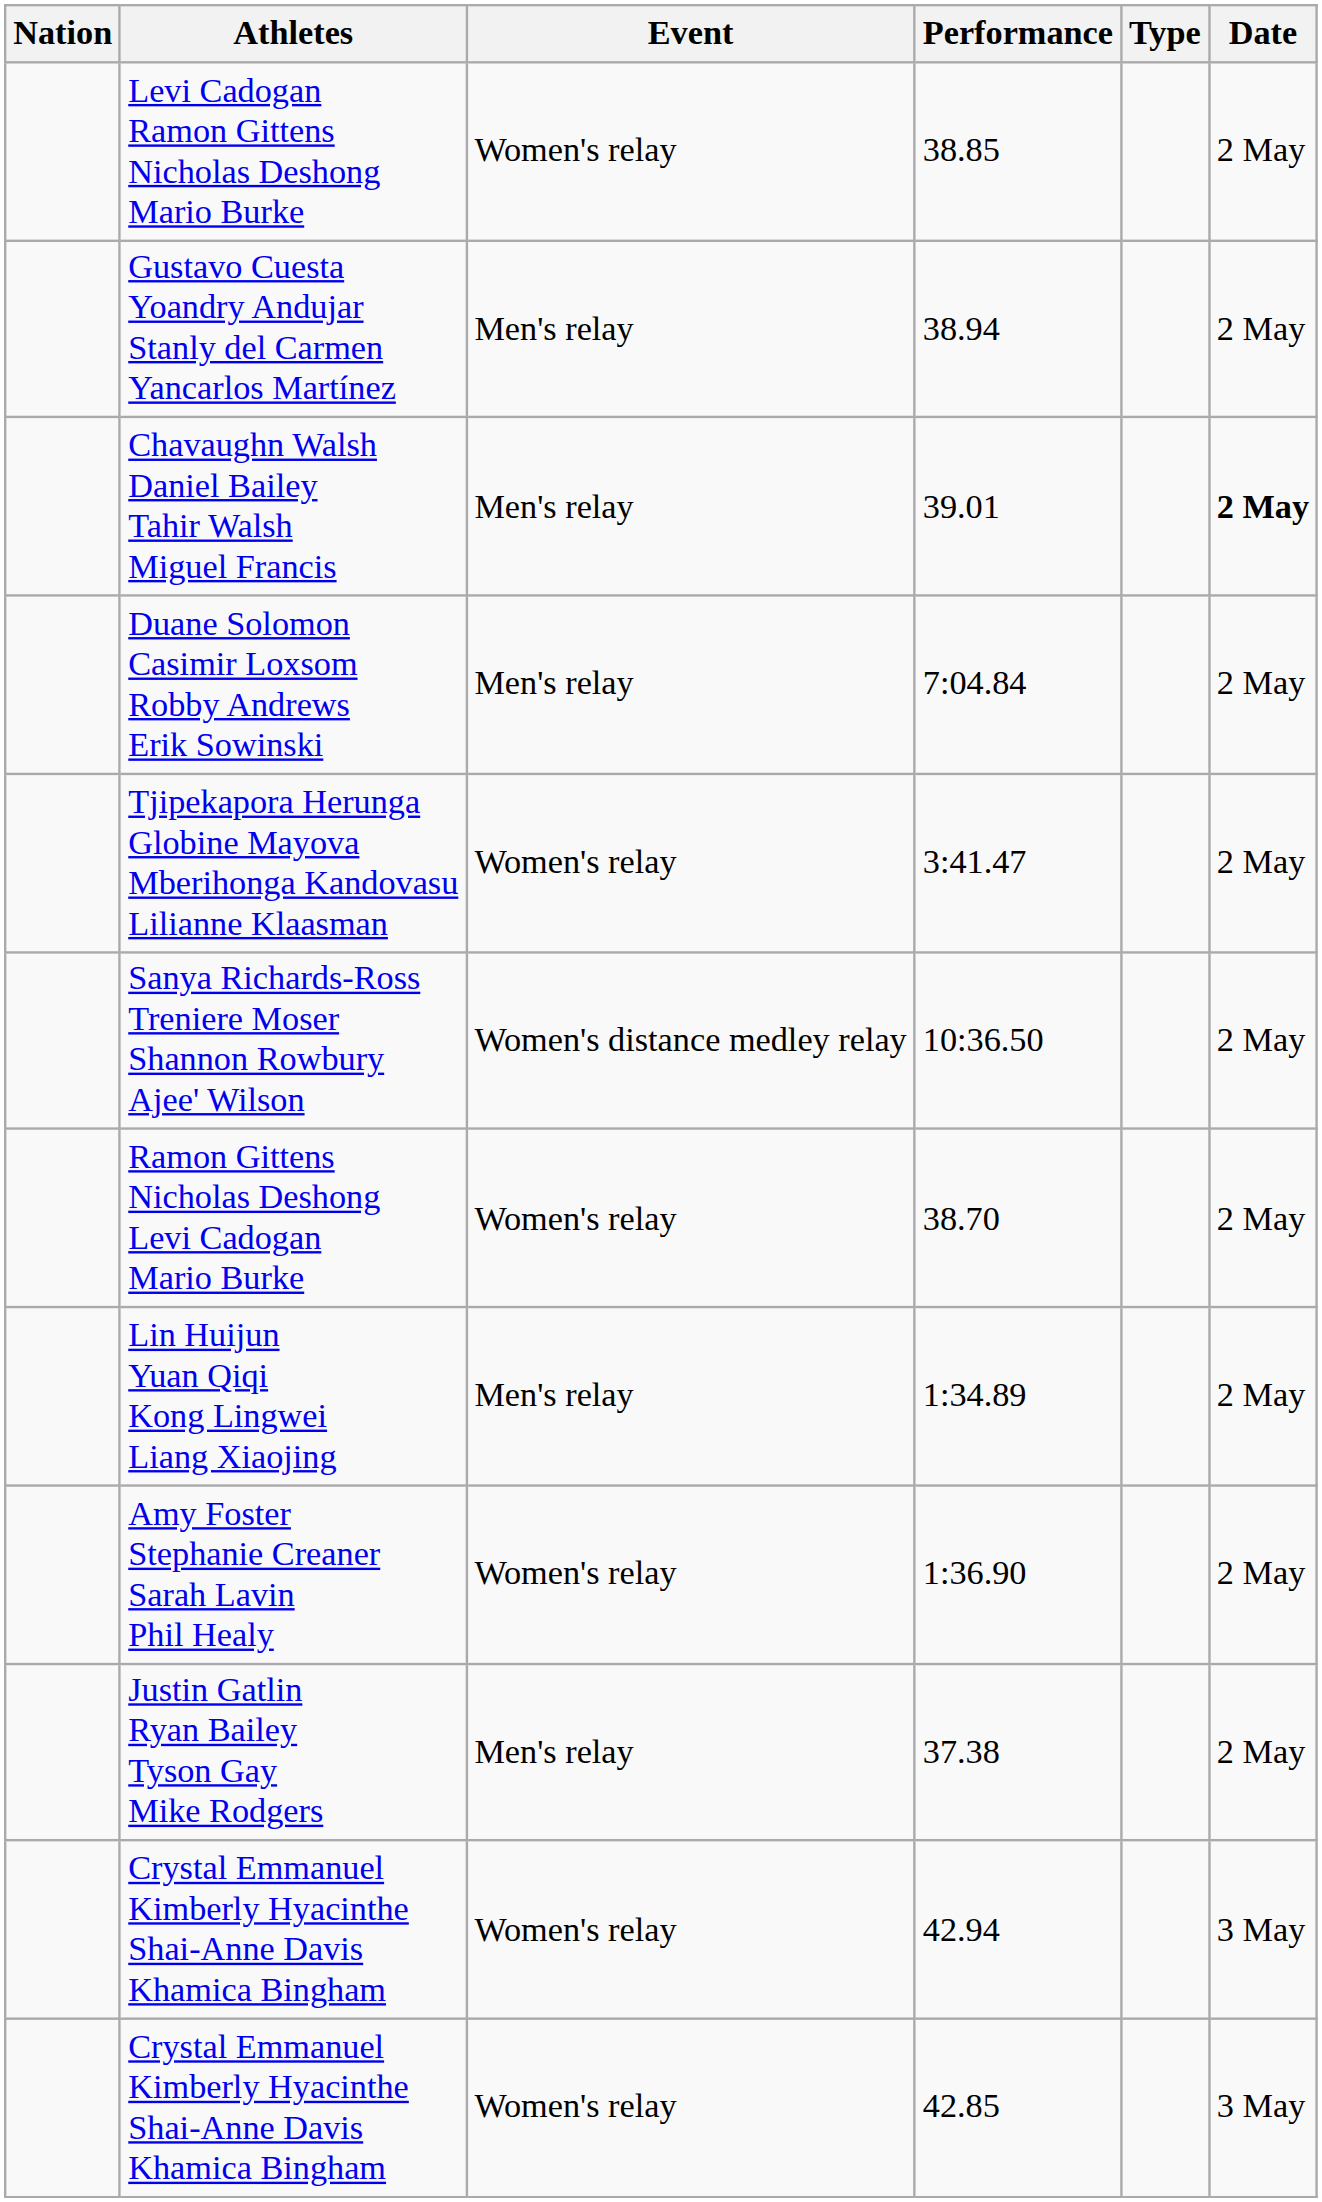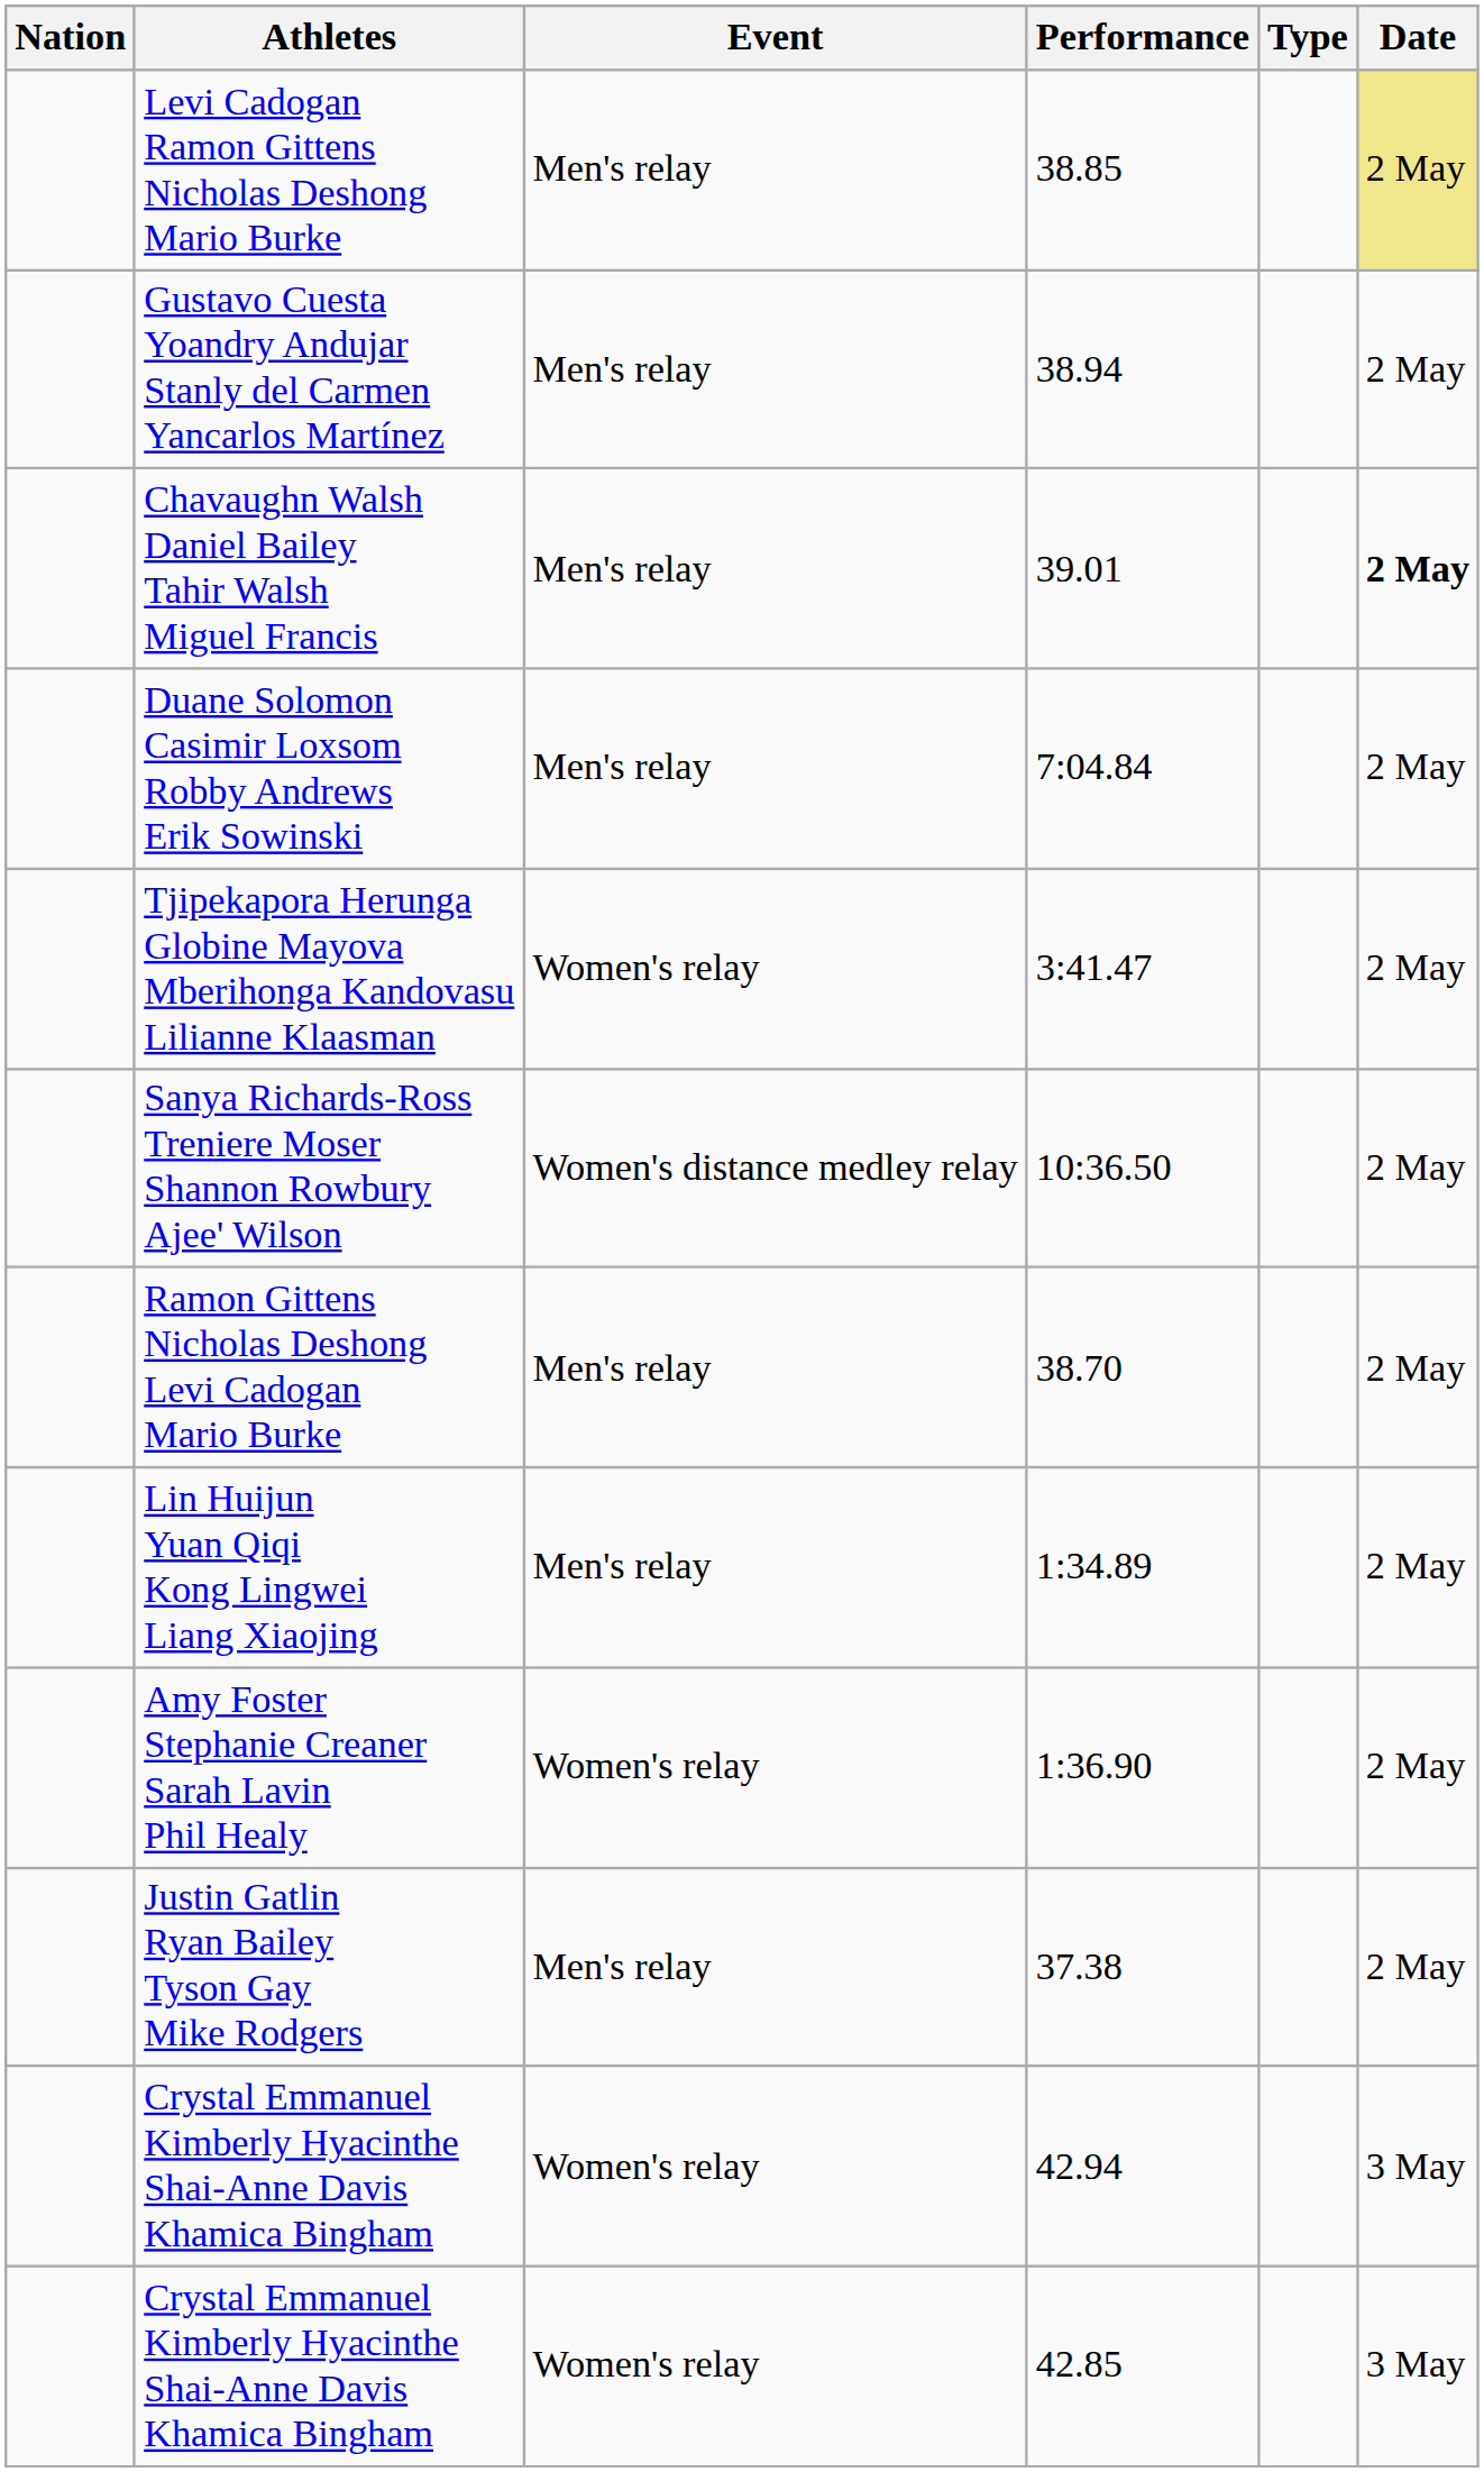Levi Cadogan Ramon Gittens Nicholas Deshong Mario Burke | Event: Women's relay -> Men's relay
Levi Cadogan Ramon Gittens Nicholas Deshong Mario Burke | Date: no background -> khaki background
Ramon Gittens Nicholas Deshong Levi Cadogan Mario Burke | Event: Women's relay -> Men's relay
